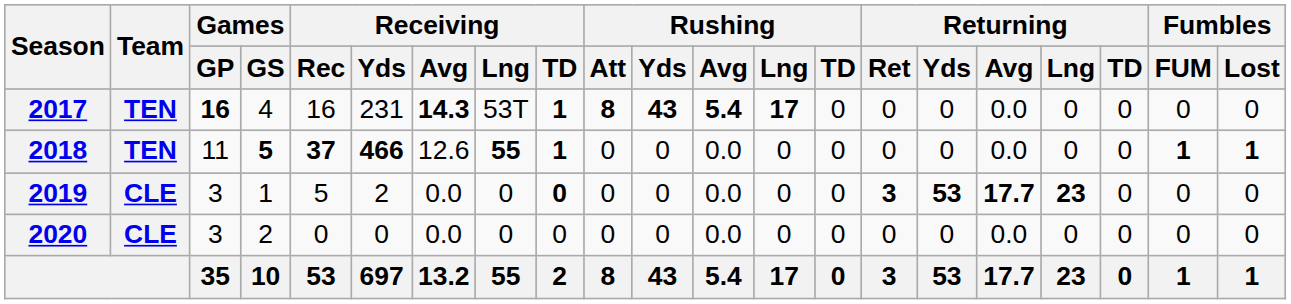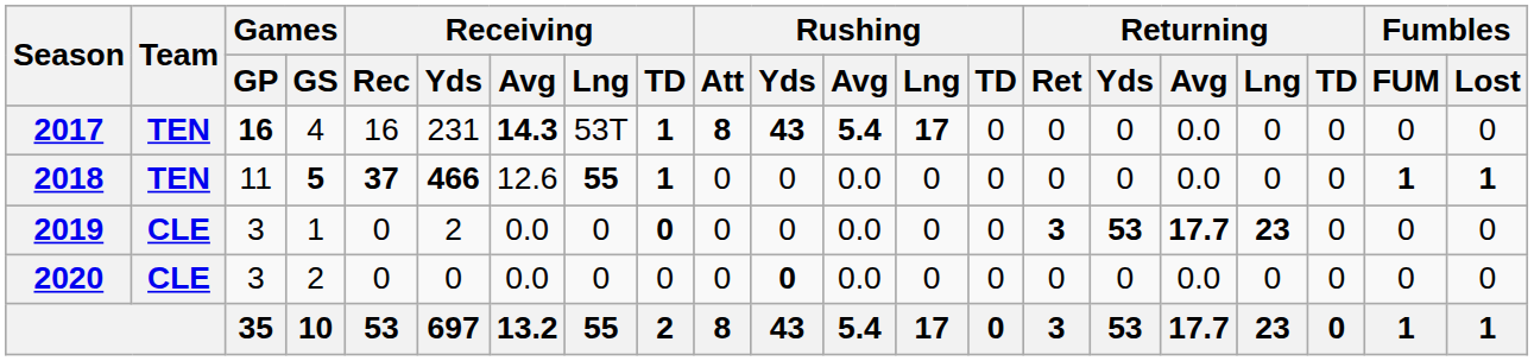2019 | Receiving / Rec: 5 -> 0
2020 | Rushing / Yds: normal -> bold
